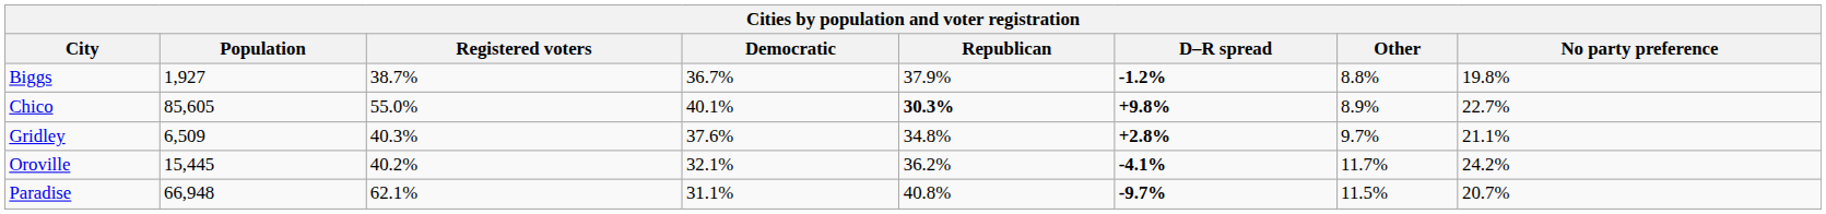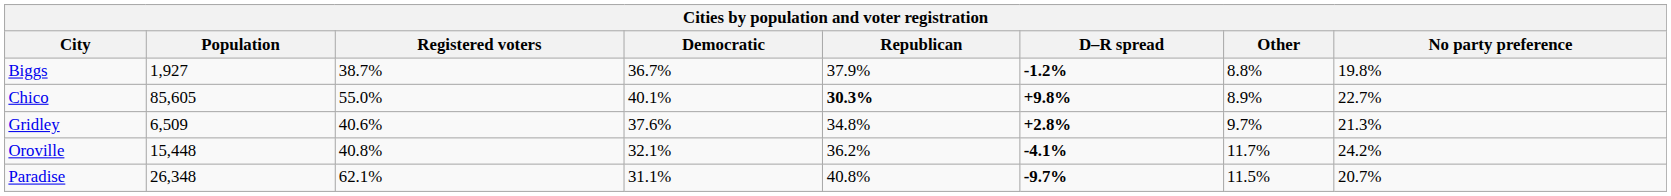Gridley | Registered voters: 40.3% -> 40.6%
Gridley | No party preference: 21.1% -> 21.3%
Oroville | Population: 15,445 -> 15,448
Oroville | Registered voters: 40.2% -> 40.8%
Paradise | Population: 66,948 -> 26,348
